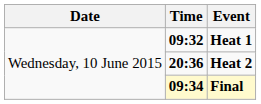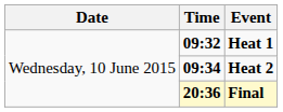Heat 2 | Time: 20:36 -> 09:34
Final | Time: 09:34 -> 20:36
